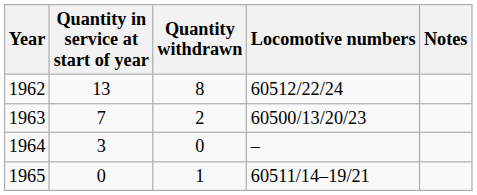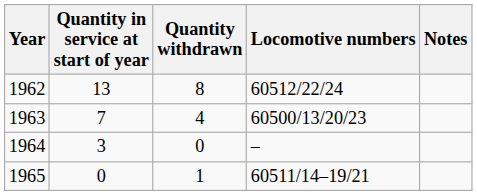1963 | Quantity withdrawn: 2 -> 4
